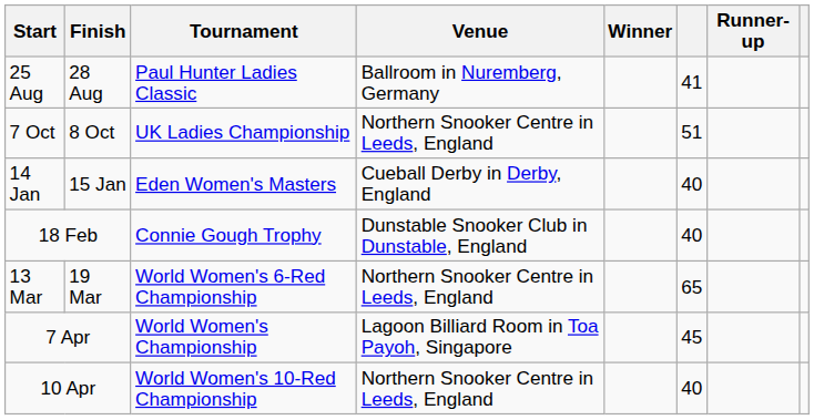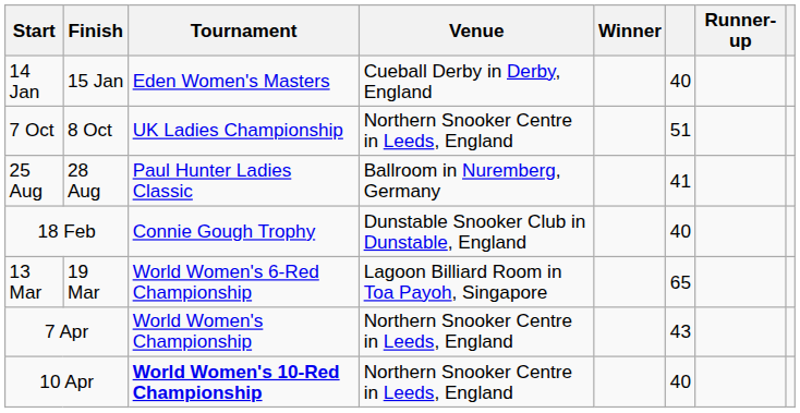rows swapped: 25 Aug <-> 14 Jan
13 Mar | Venue: Northern Snooker Centre in Leeds, England -> Lagoon Billiard Room in Toa Payoh, Singapore
7 Apr | Venue: Lagoon Billiard Room in Toa Payoh, Singapore -> Northern Snooker Centre in Leeds, England
7 Apr | column 6: 45 -> 43
10 Apr | Tournament: normal -> bold
